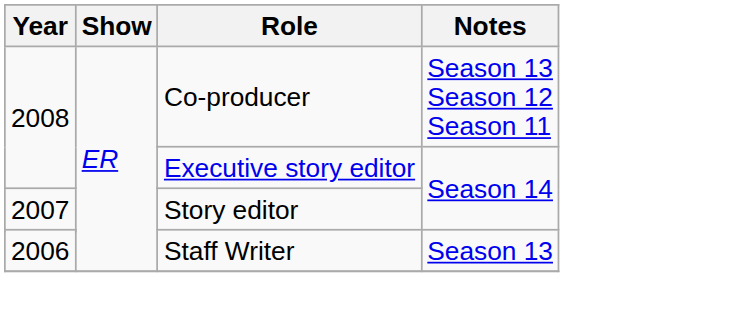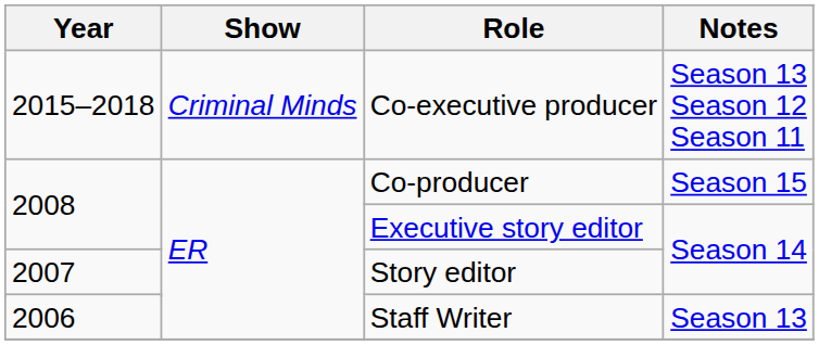+ row: 2015–2018 | Criminal Minds | Co-executive producer | Season 13 Season 12 Season 11
Co-producer | Notes: Season 13 Season 12 Season 11 -> Season 15
